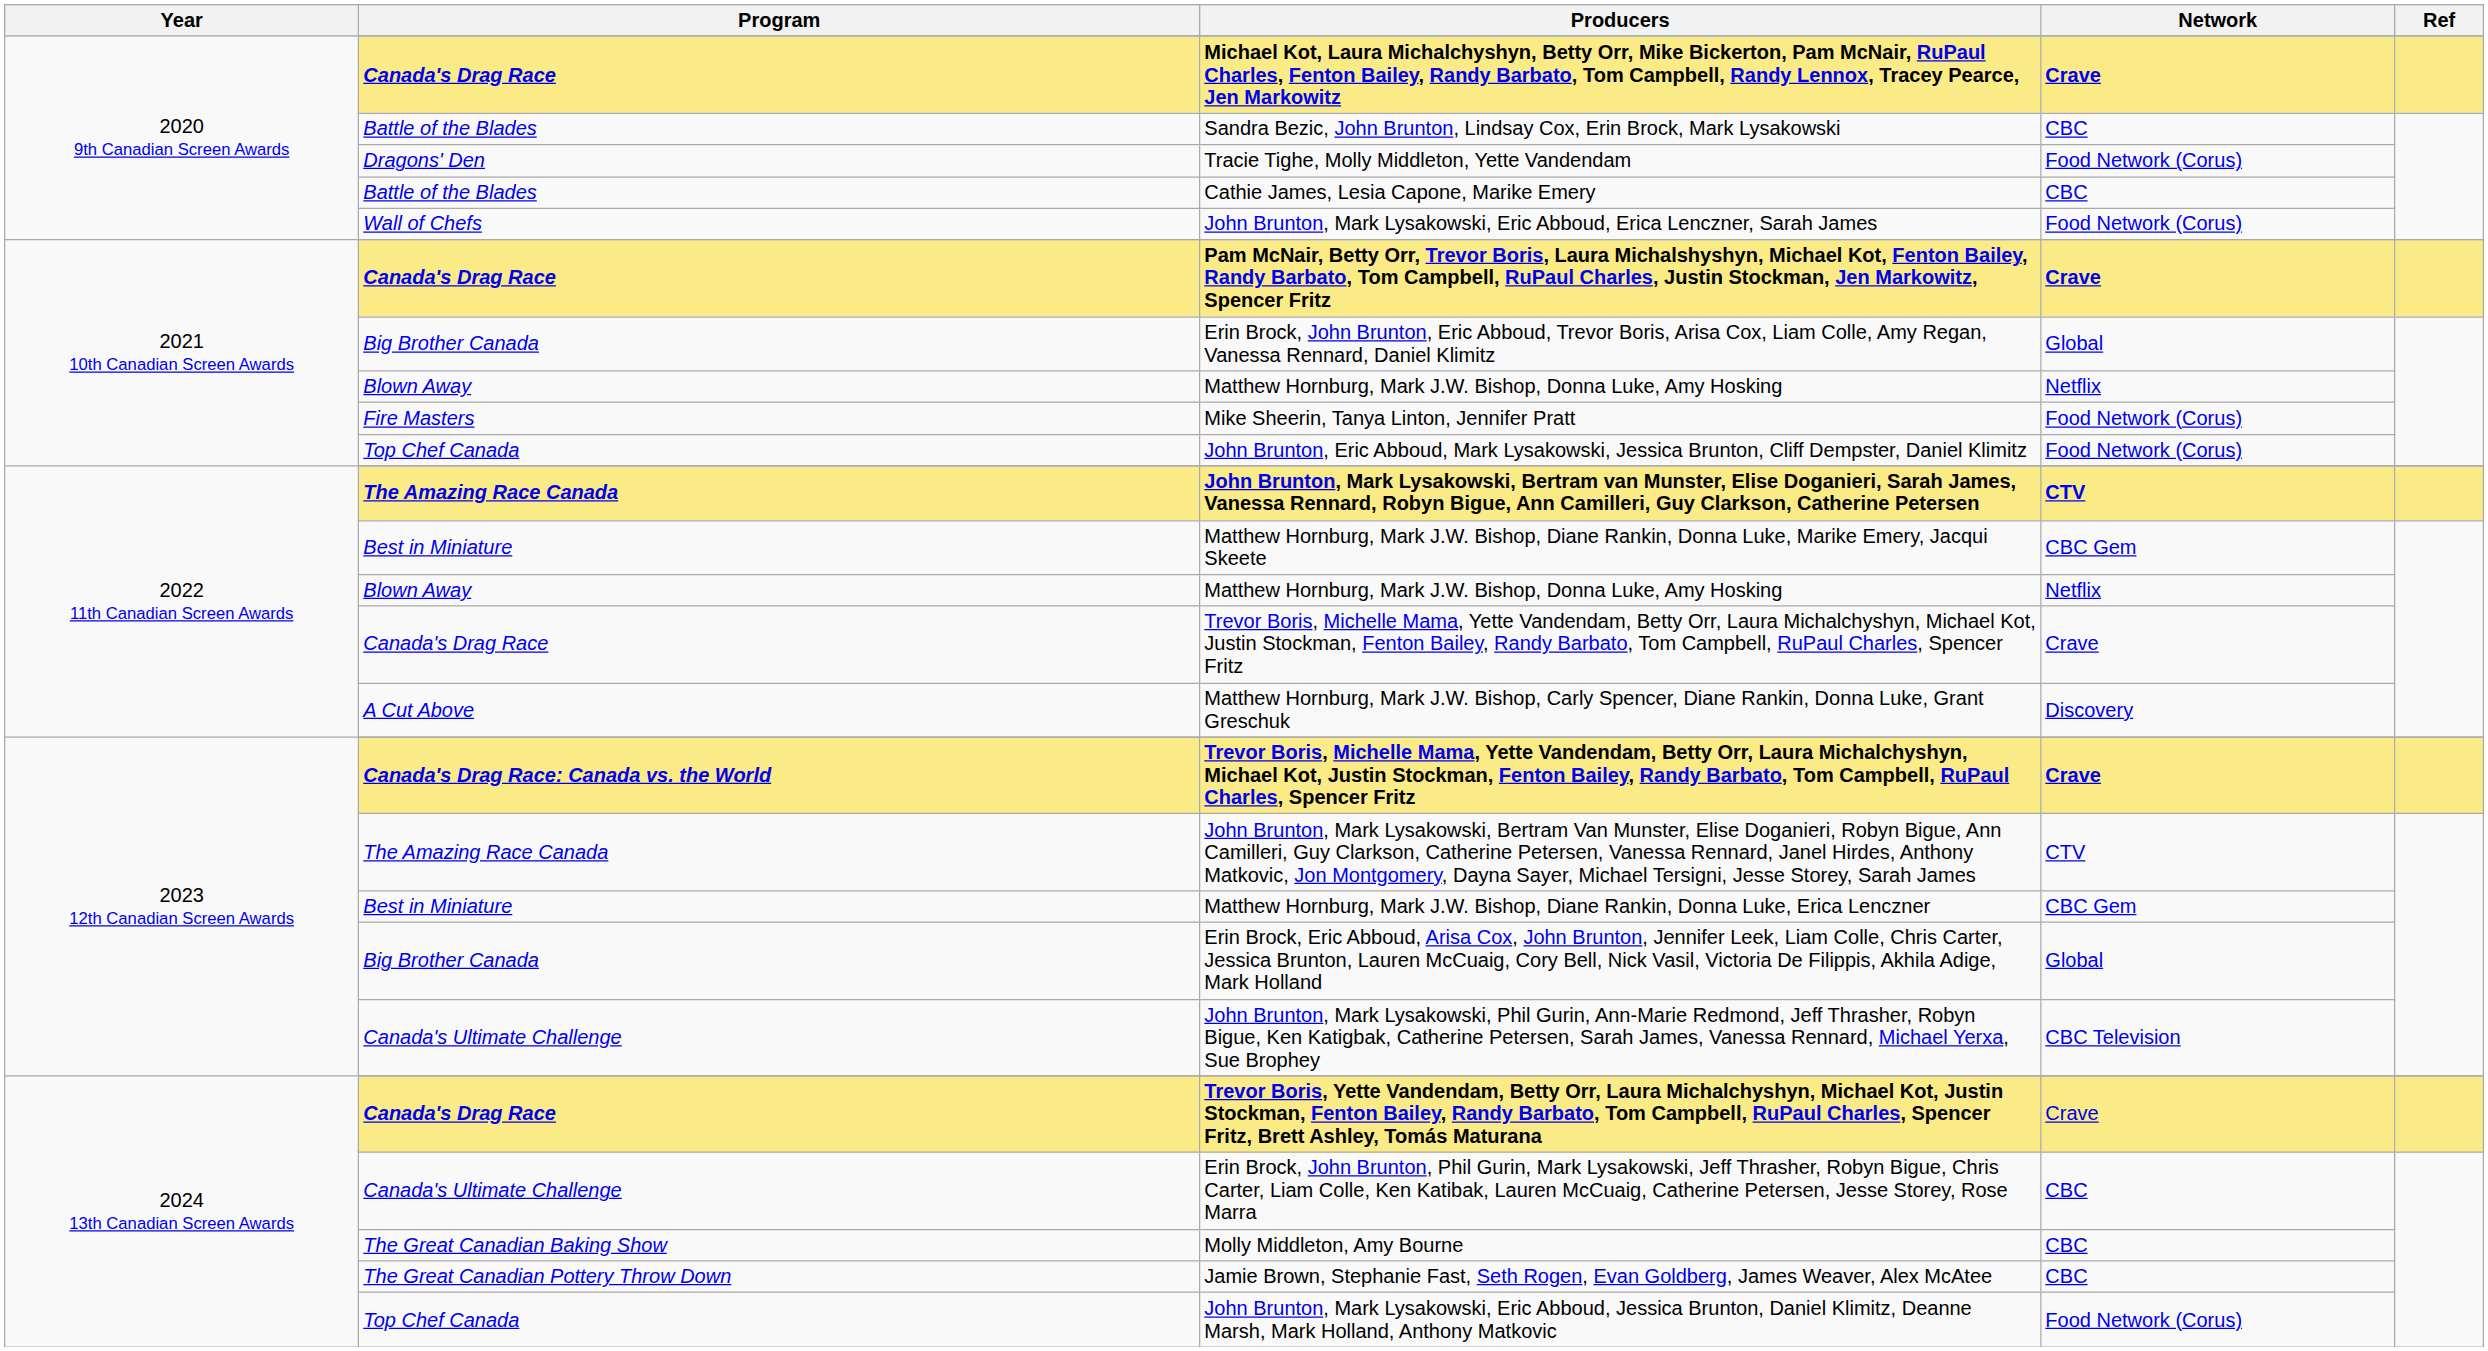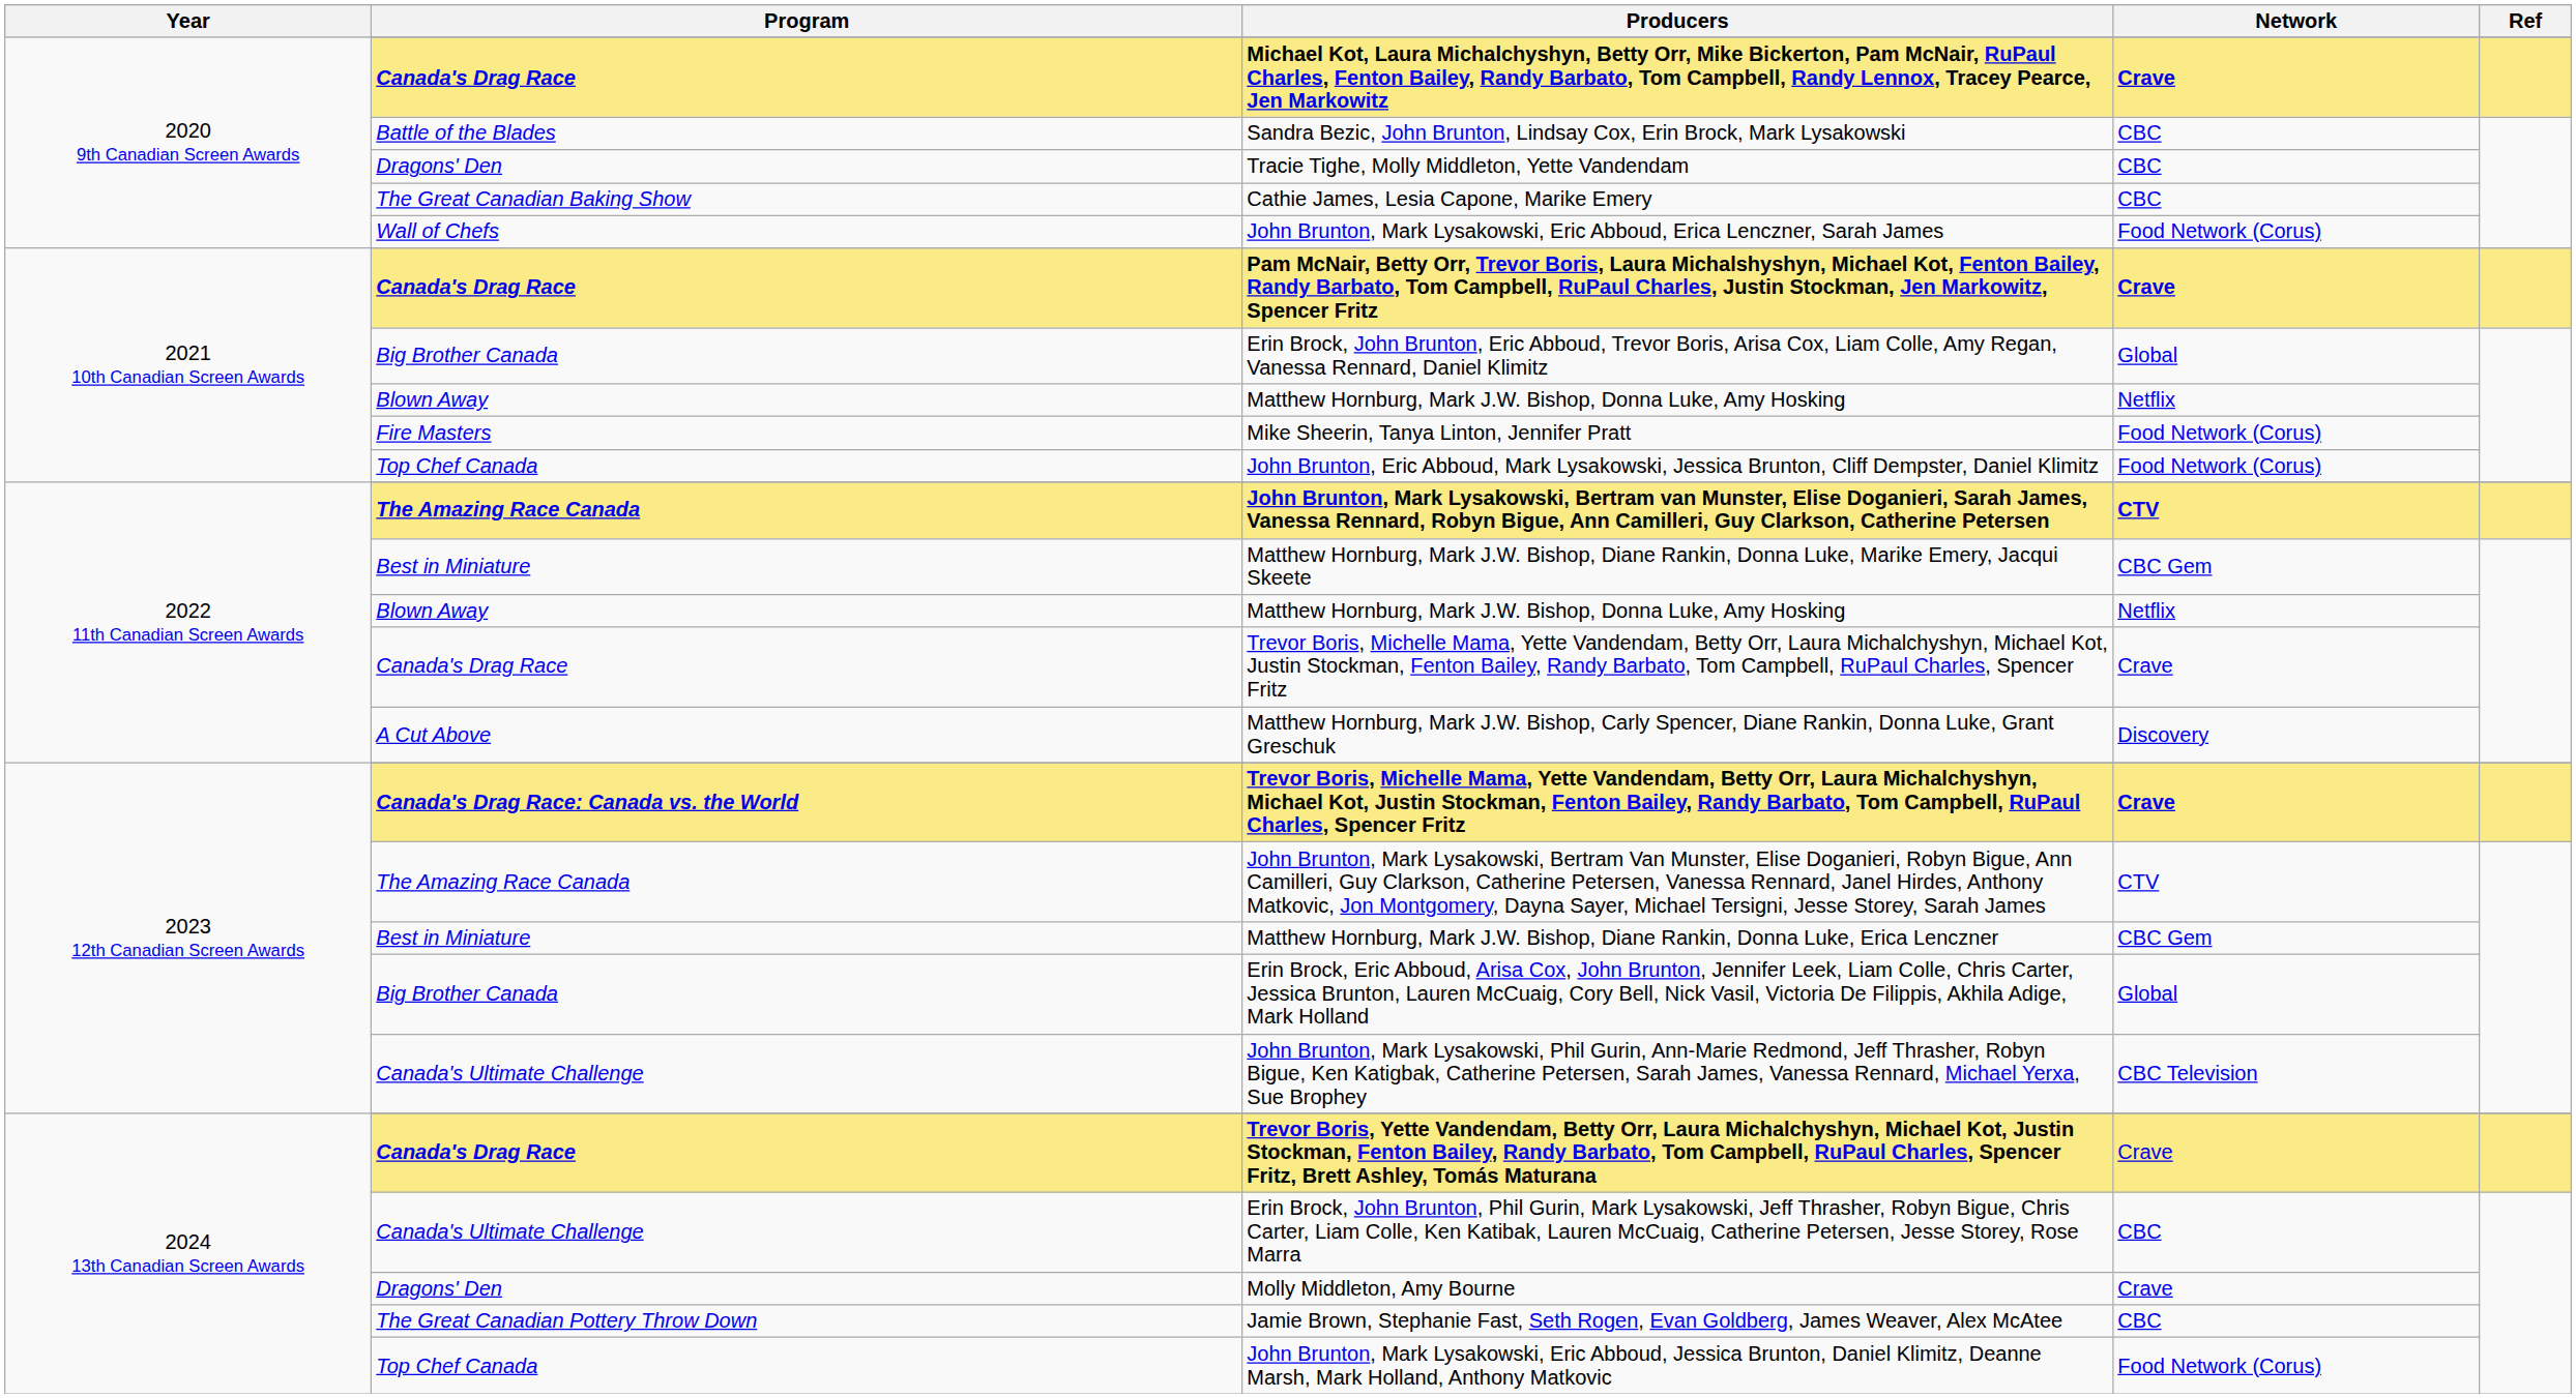Tracie Tighe, Molly Middleton, Yette Vandendam | Network: Food Network (Corus) -> CBC
Cathie James, Lesia Capone, Marike Emery | Program: Battle of the Blades -> The Great Canadian Baking Show
Molly Middleton, Amy Bourne | Program: The Great Canadian Baking Show -> Dragons' Den
Molly Middleton, Amy Bourne | Network: CBC -> Crave
